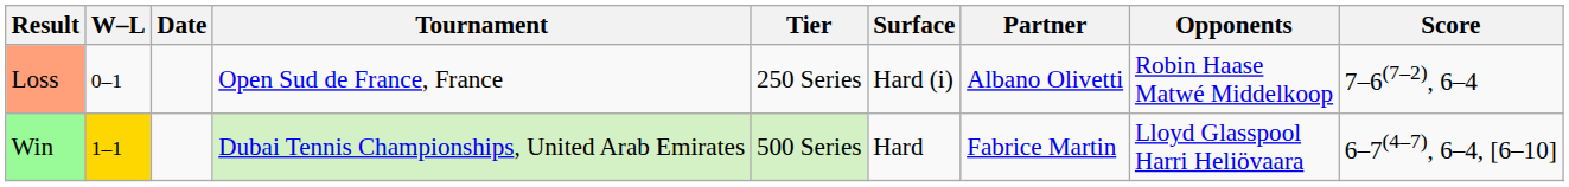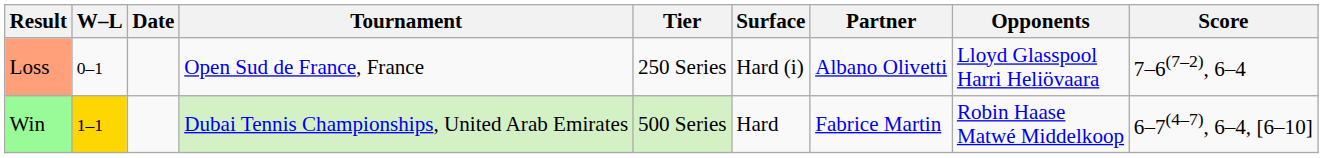Loss | Opponents: Robin Haase Matwé Middelkoop -> Lloyd Glasspool Harri Heliövaara
Win | Opponents: Lloyd Glasspool Harri Heliövaara -> Robin Haase Matwé Middelkoop
